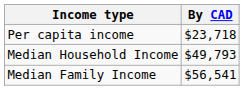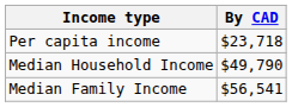Median Household Income | By CAD: $49,793 -> $49,790
